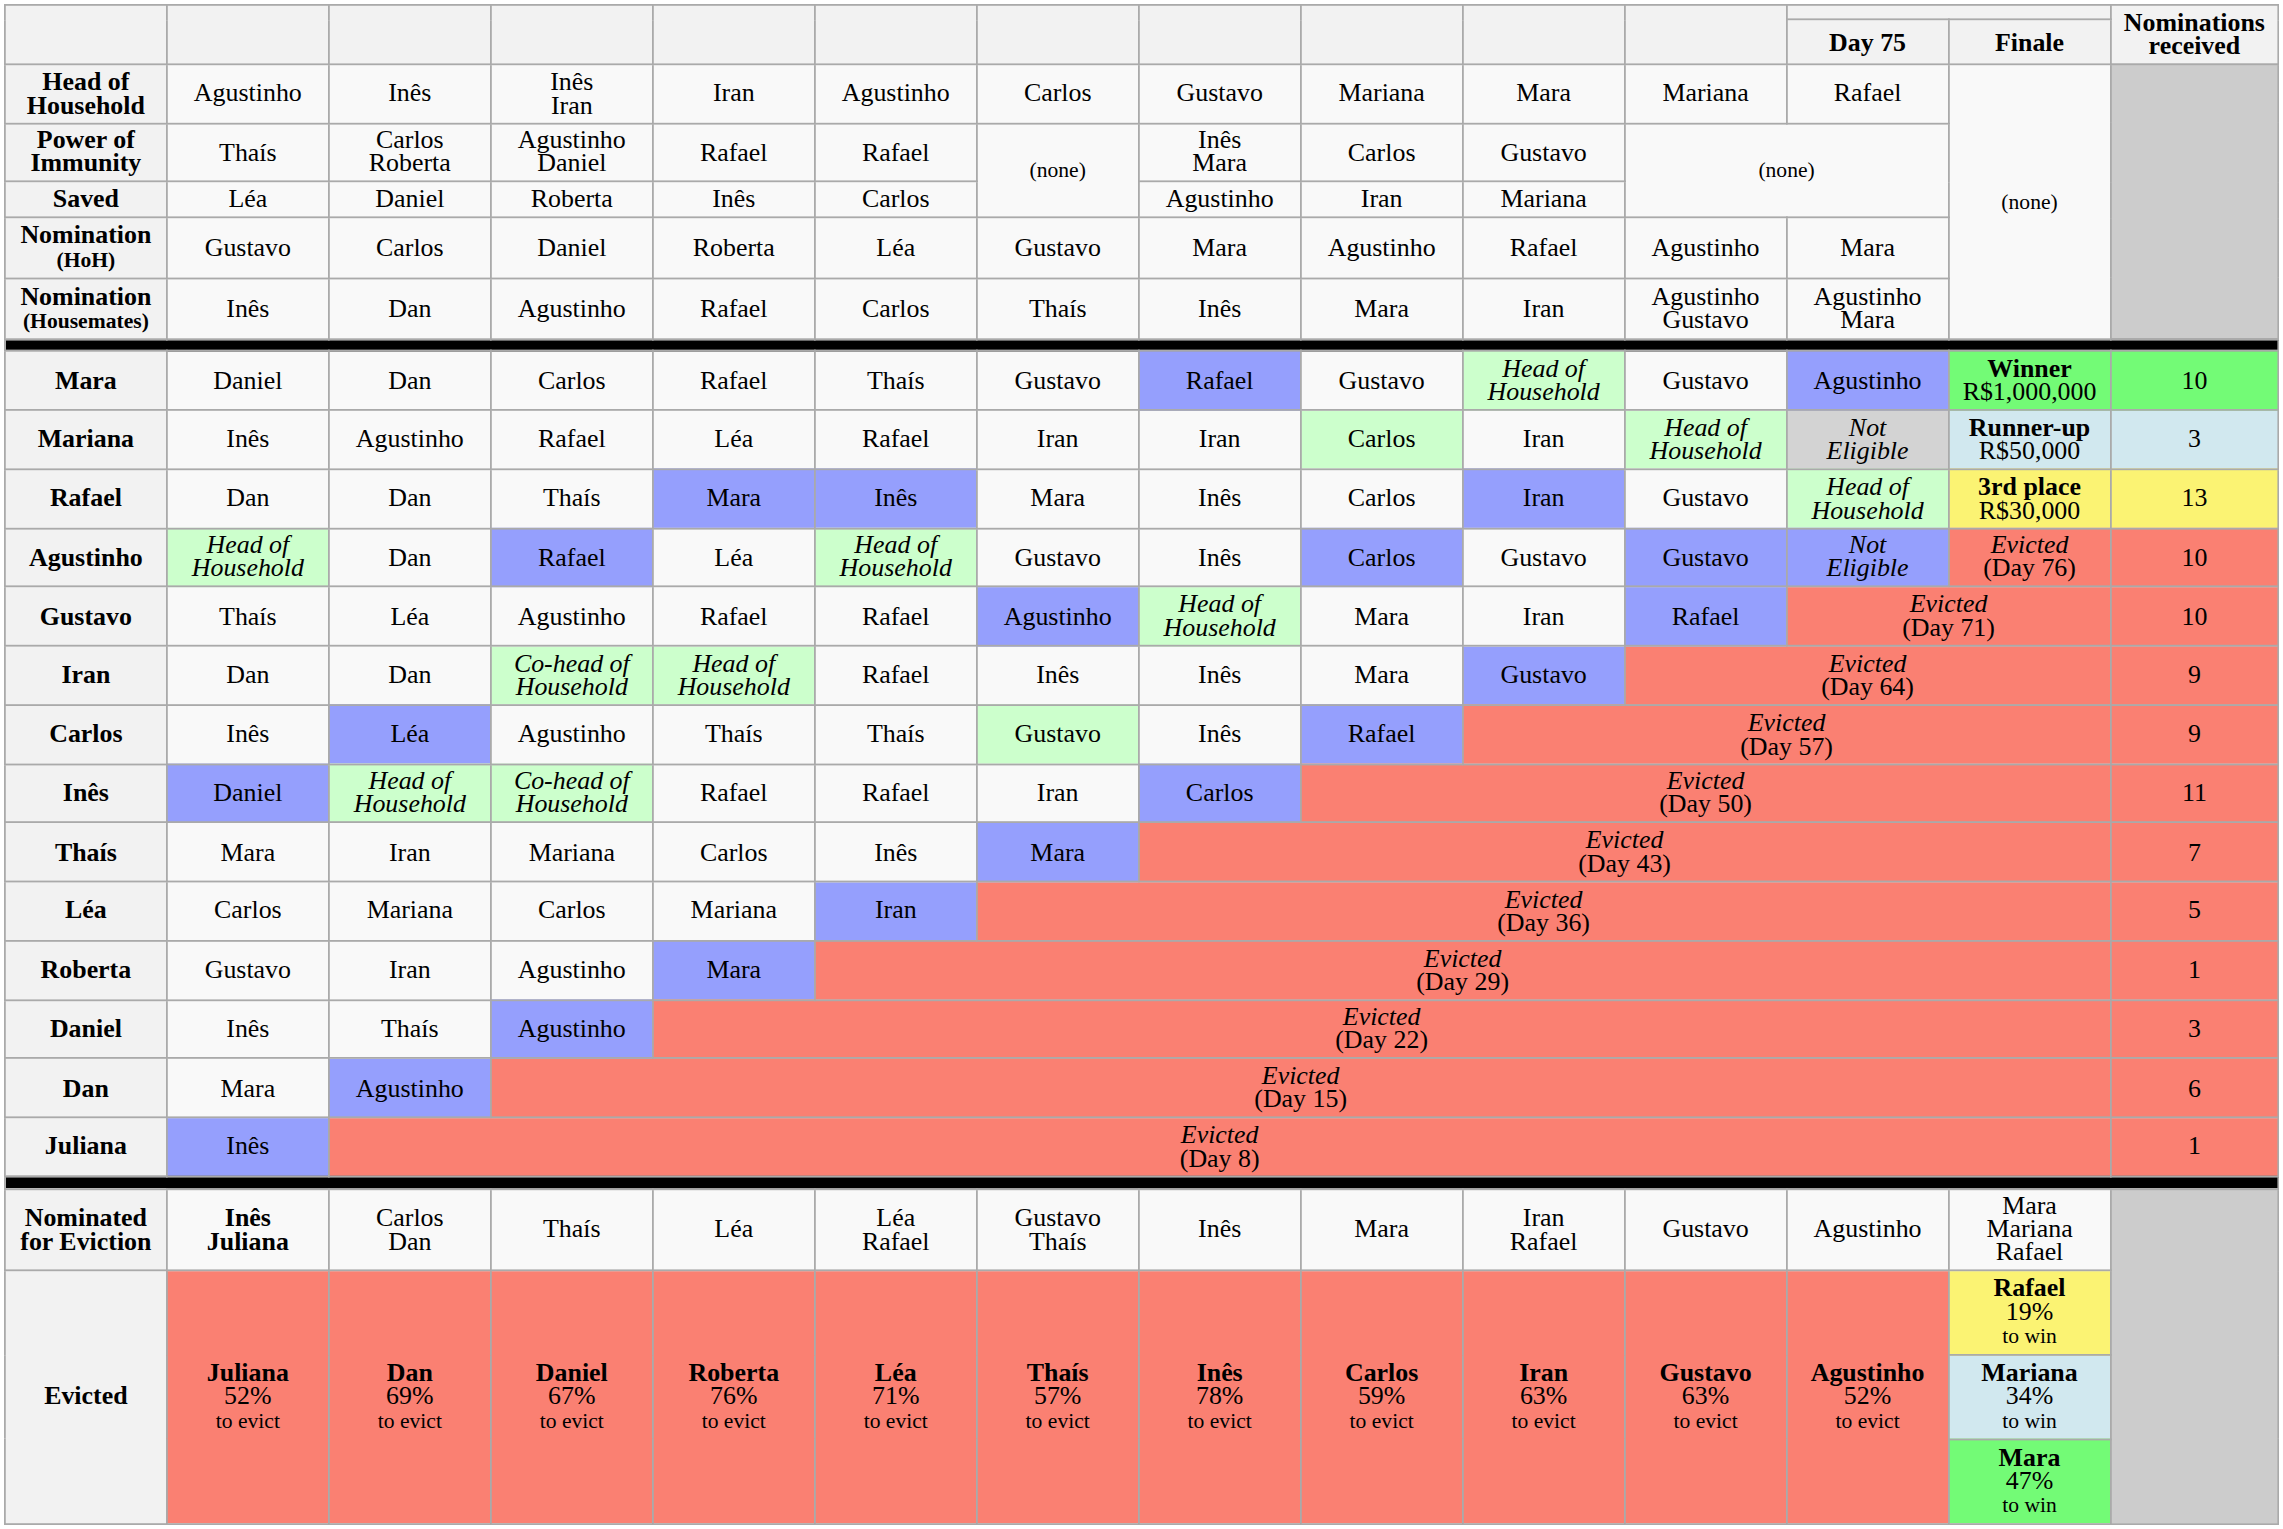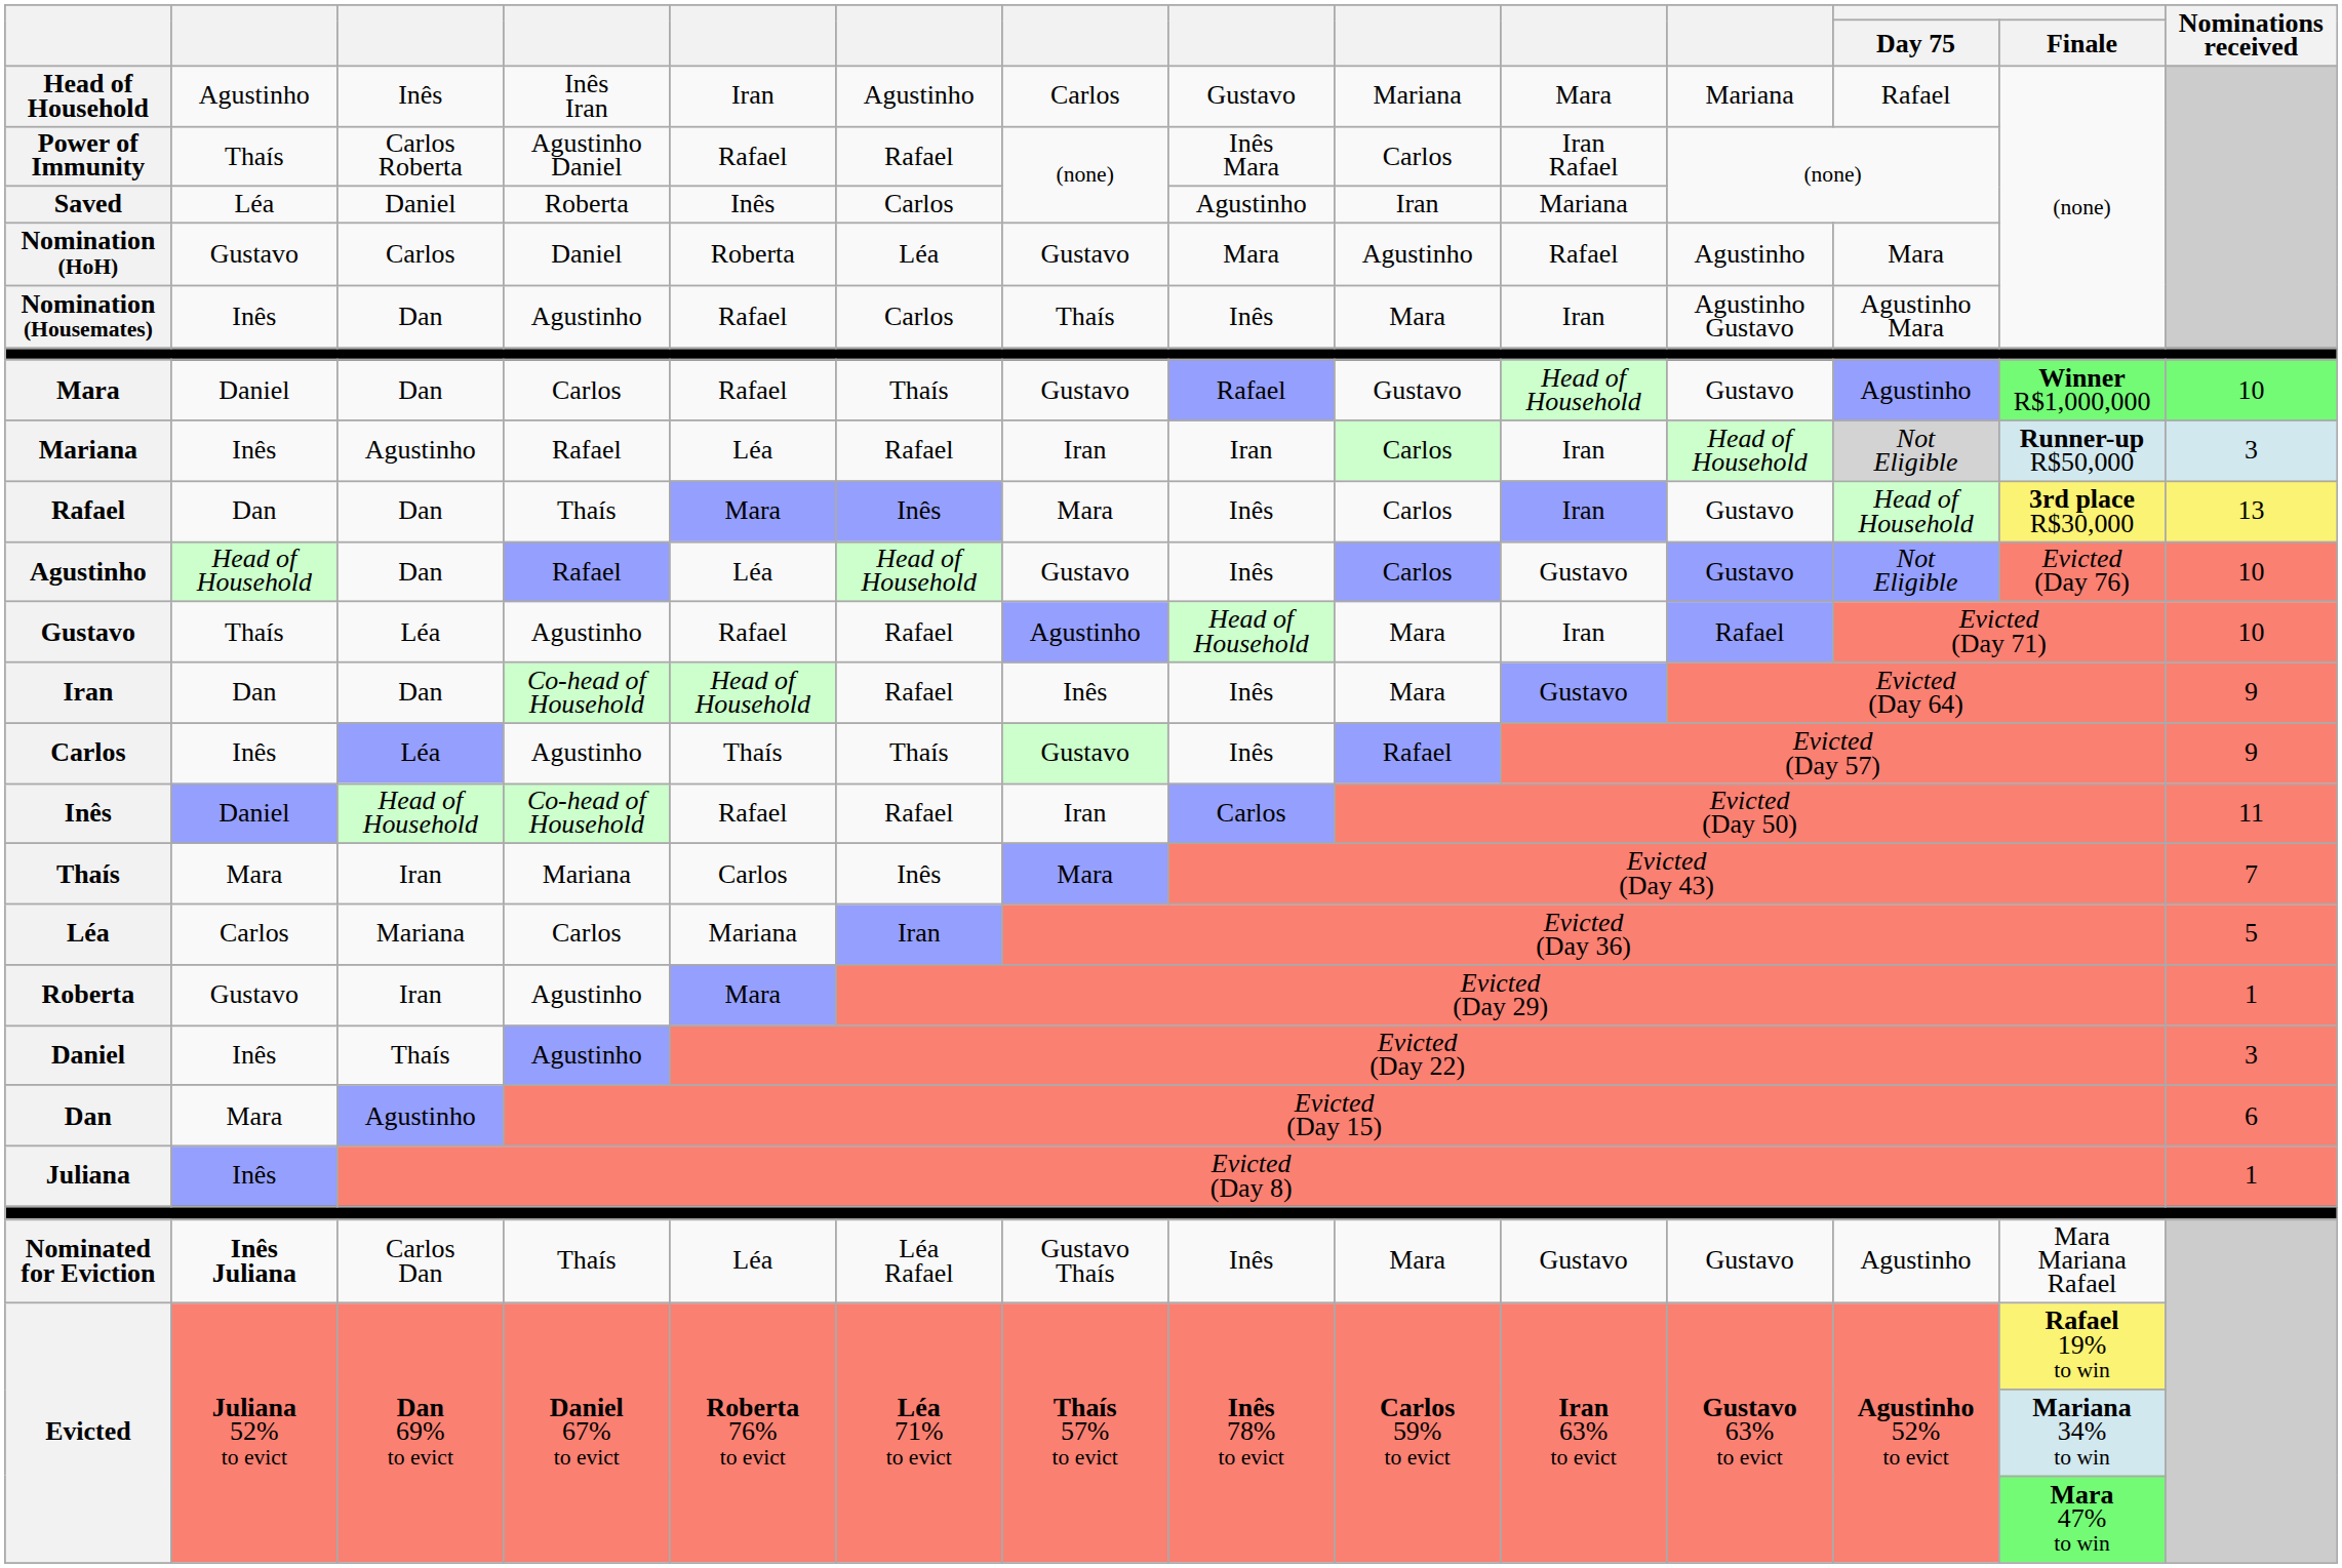Power of Immunity | column 10: Gustavo -> Iran Rafael
Nominated for Eviction | column 10: Iran Rafael -> Gustavo
